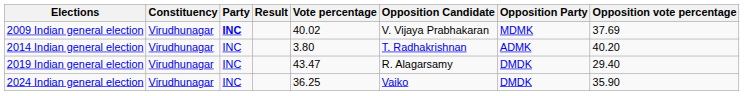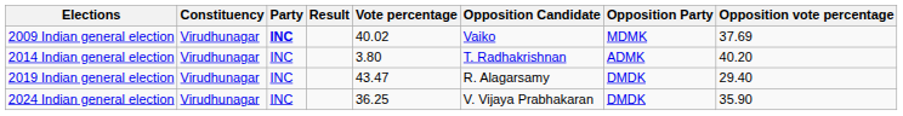2009 Indian general election | Opposition Candidate: V. Vijaya Prabhakaran -> Vaiko
2024 Indian general election | Opposition Candidate: Vaiko -> V. Vijaya Prabhakaran
